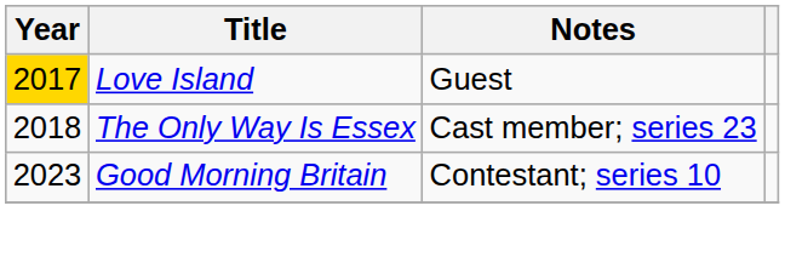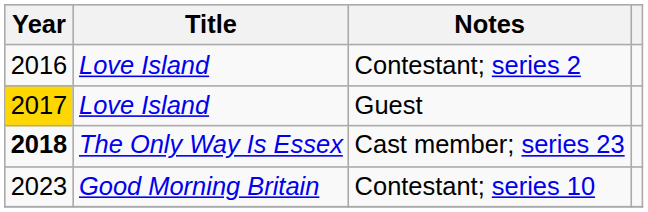+ row: 2016 | Love Island | Contestant; series 2
Cast member; series 23 | Year: normal -> bold
